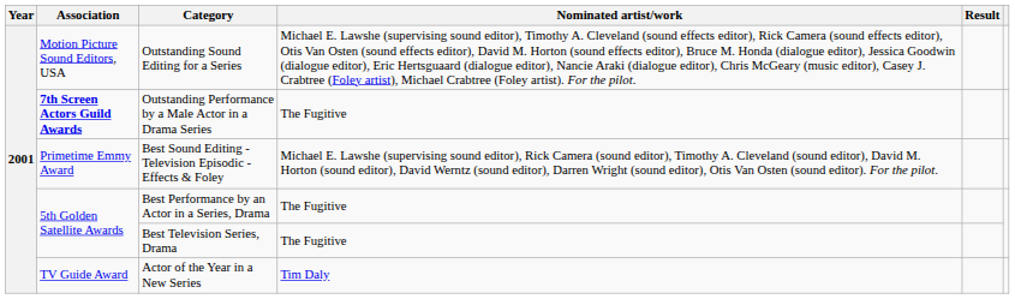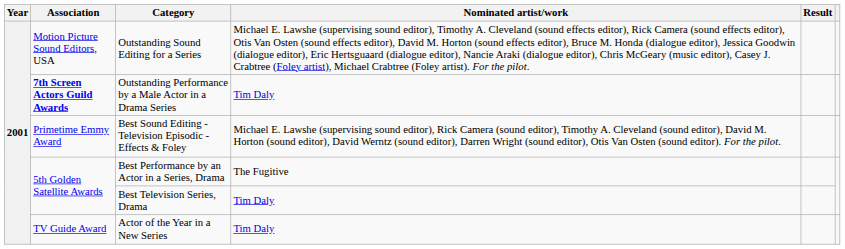Outstanding Performance by a Male Actor in a Drama Series | Nominated artist/work: The Fugitive -> Tim Daly
Best Television Series, Drama | Nominated artist/work: The Fugitive -> Tim Daly
